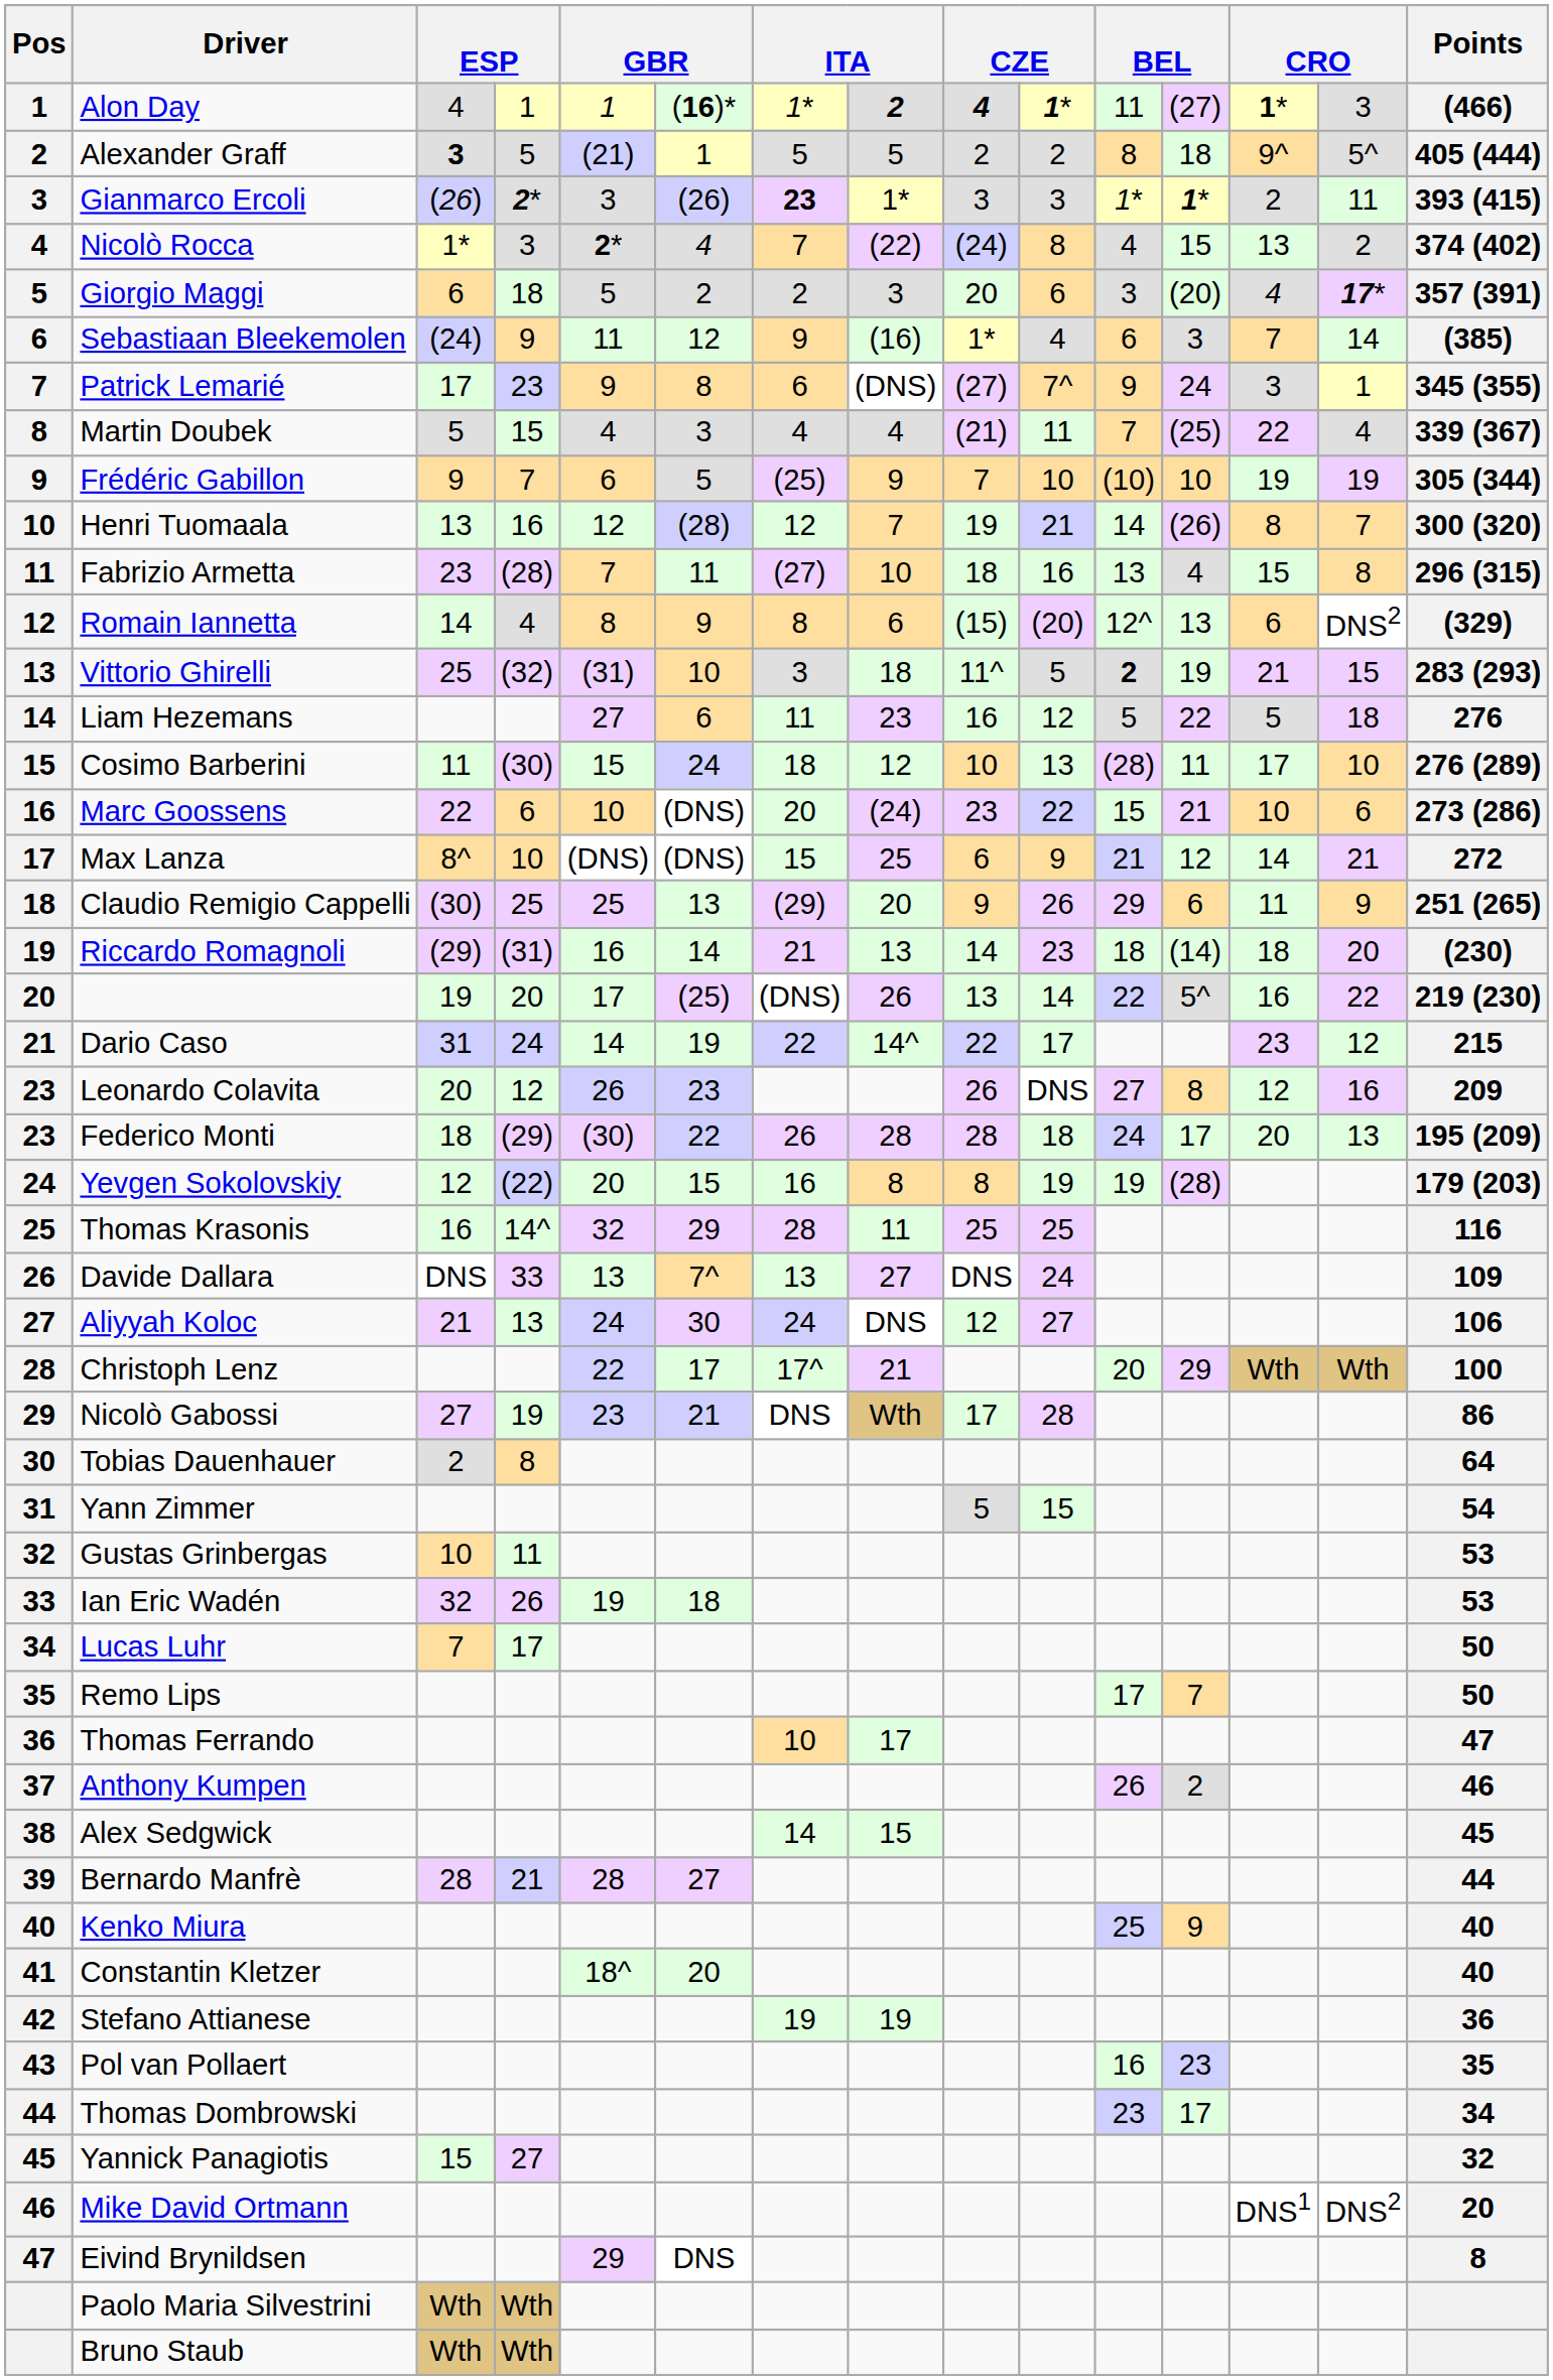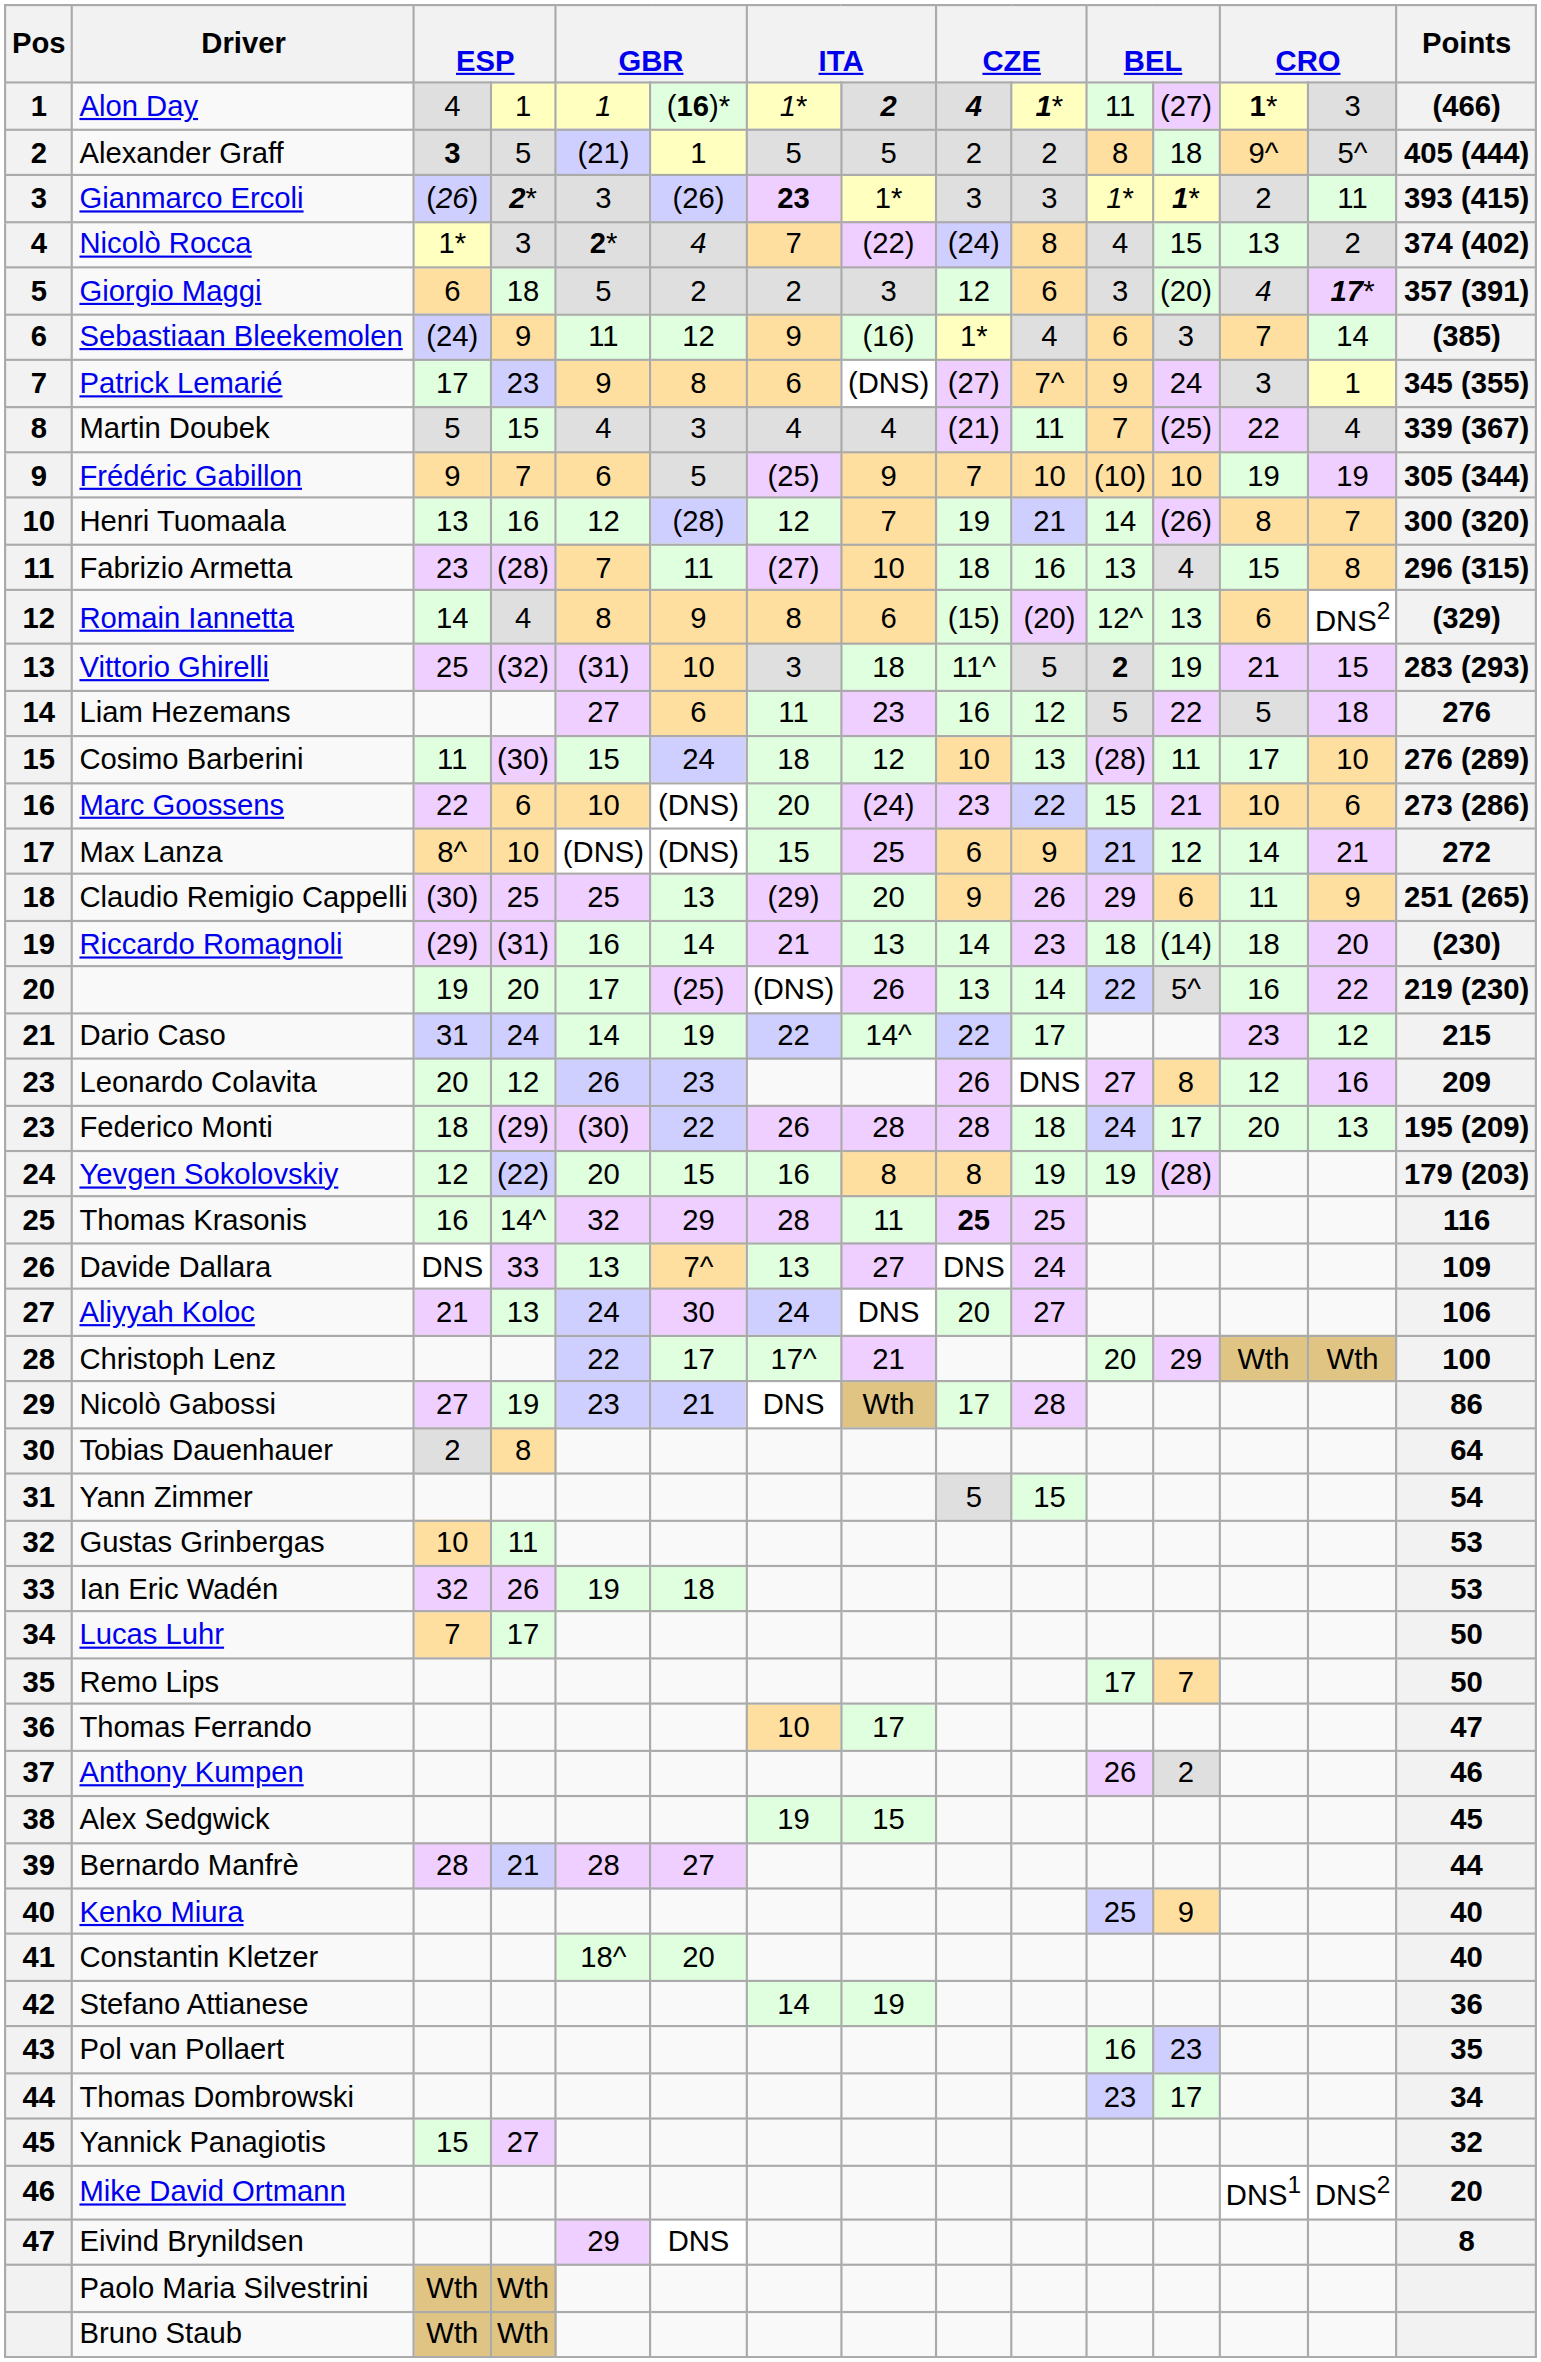Giorgio Maggi | column 9: 20 -> 12
Thomas Krasonis | column 9: normal -> bold
Aliyyah Koloc | column 9: 12 -> 20
Alex Sedgwick | column 7: 14 -> 19
Stefano Attianese | column 7: 19 -> 14
